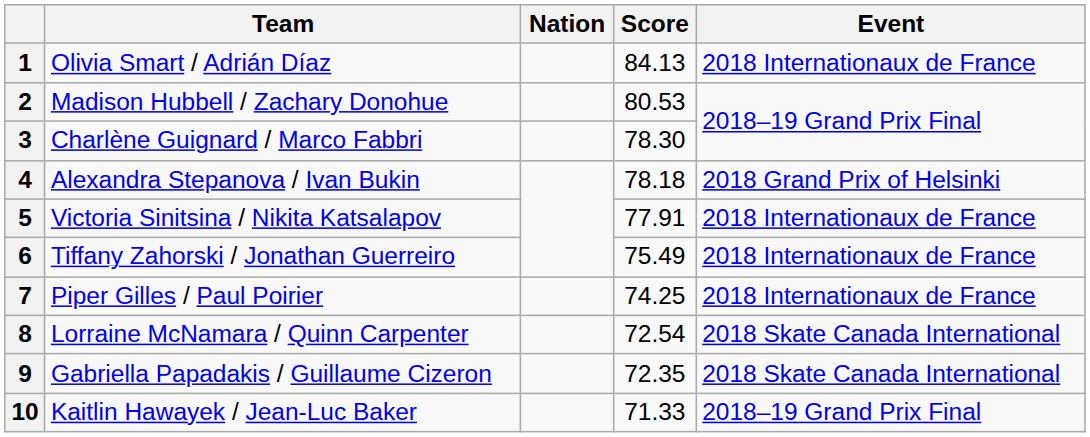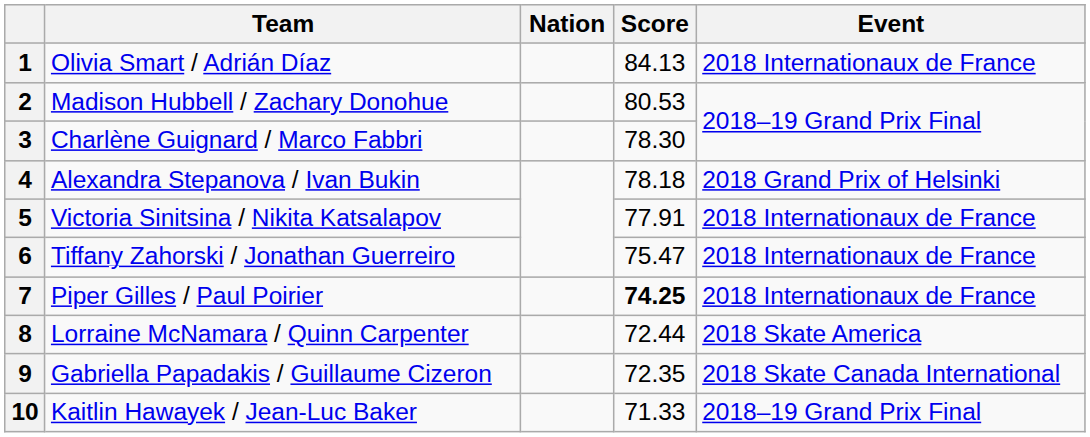6 | Score: 75.49 -> 75.47
7 | Score: normal -> bold
8 | Score: 72.54 -> 72.44
8 | Event: 2018 Skate Canada International -> 2018 Skate America
